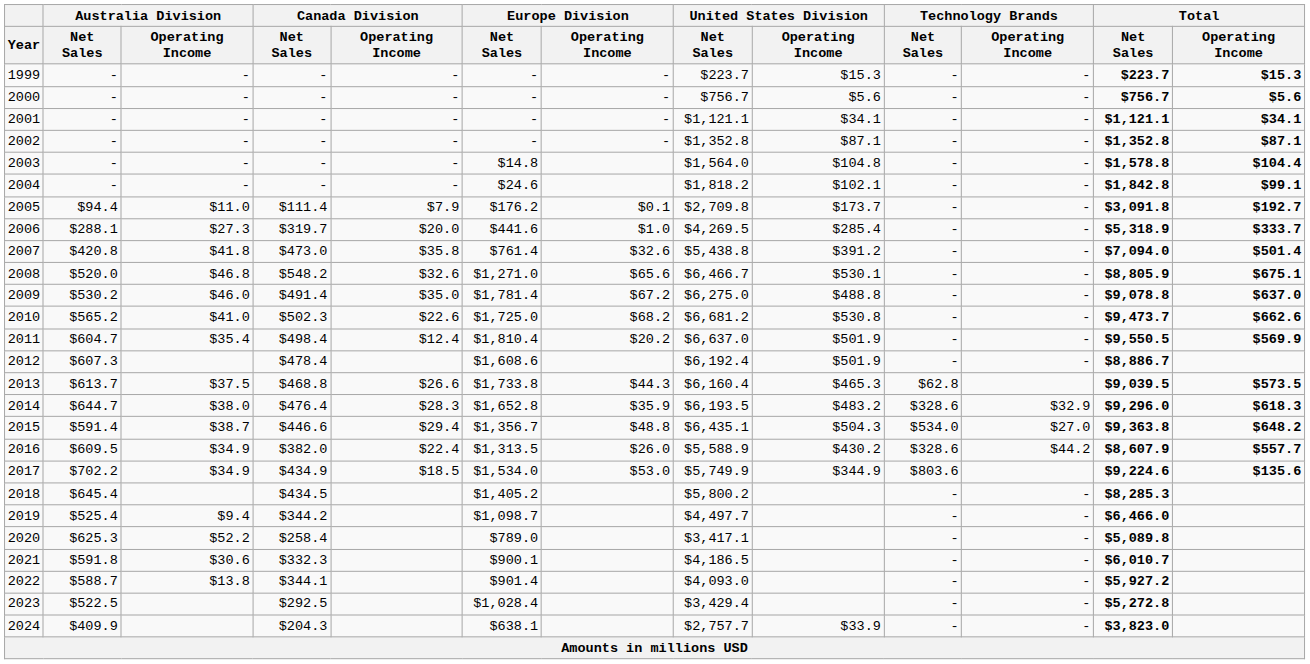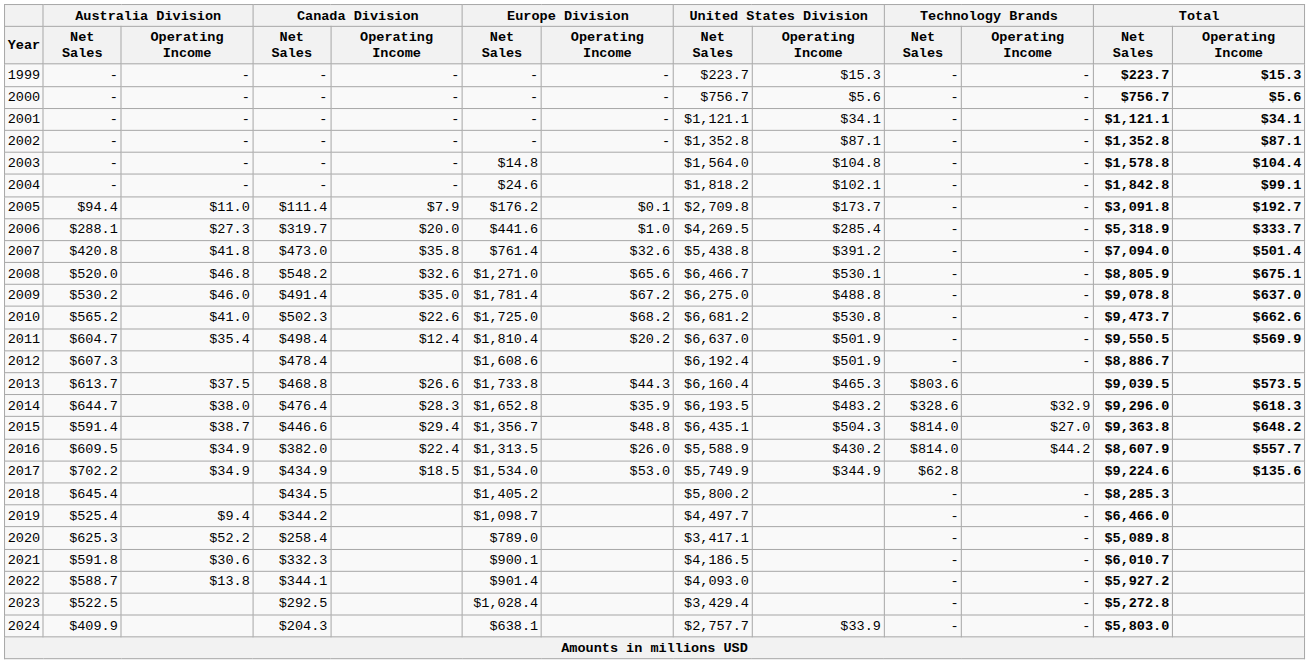2013 | Technology Brands / Net Sales: $62.8 -> $803.6
2015 | Technology Brands / Net Sales: $534.0 -> $814.0
2016 | Technology Brands / Net Sales: $328.6 -> $814.0
2017 | Technology Brands / Net Sales: $803.6 -> $62.8
2024 | Total / Net Sales: $3,823.0 -> $5,803.0
